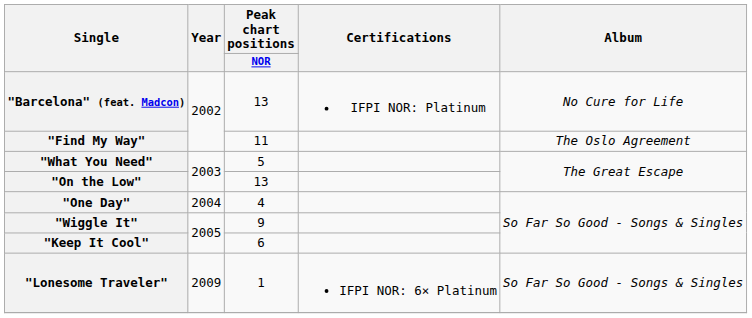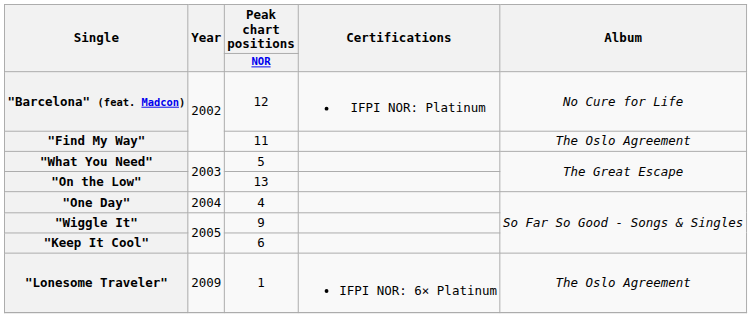"Barcelona" (feat. Madcon) | Peak chart positions / NOR: 13 -> 12
"Lonesome Traveler" | Album: So Far So Good - Songs & Singles -> The Oslo Agreement
